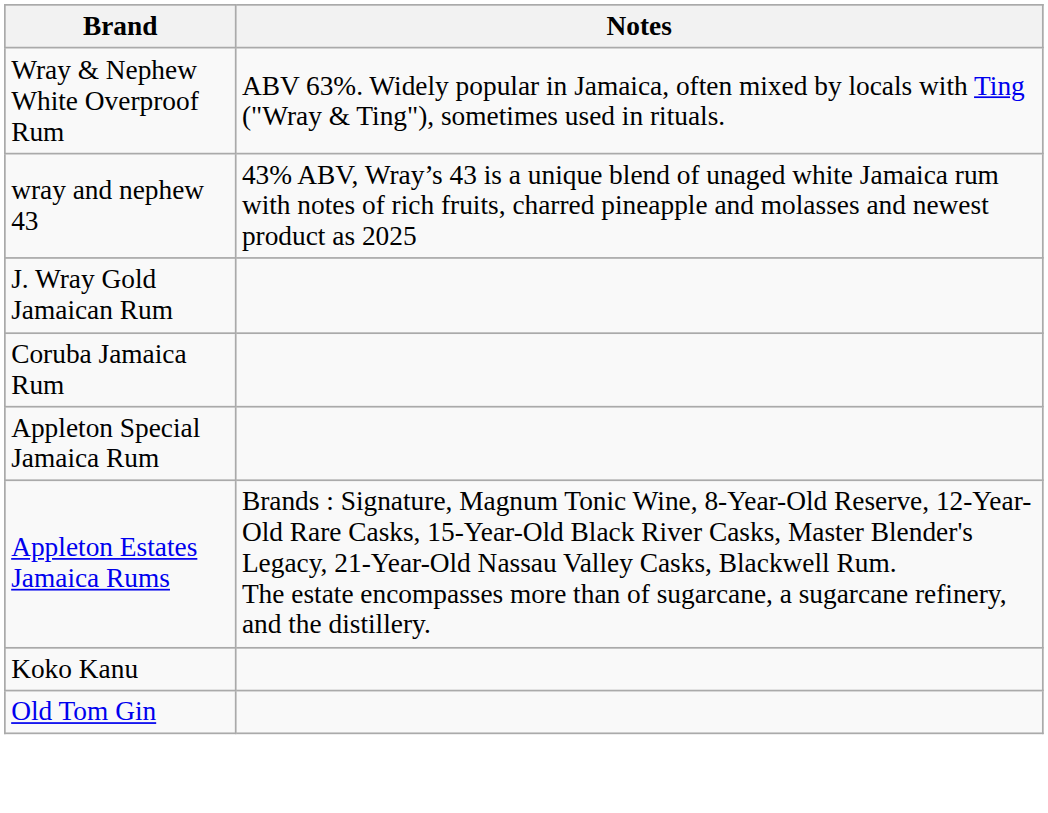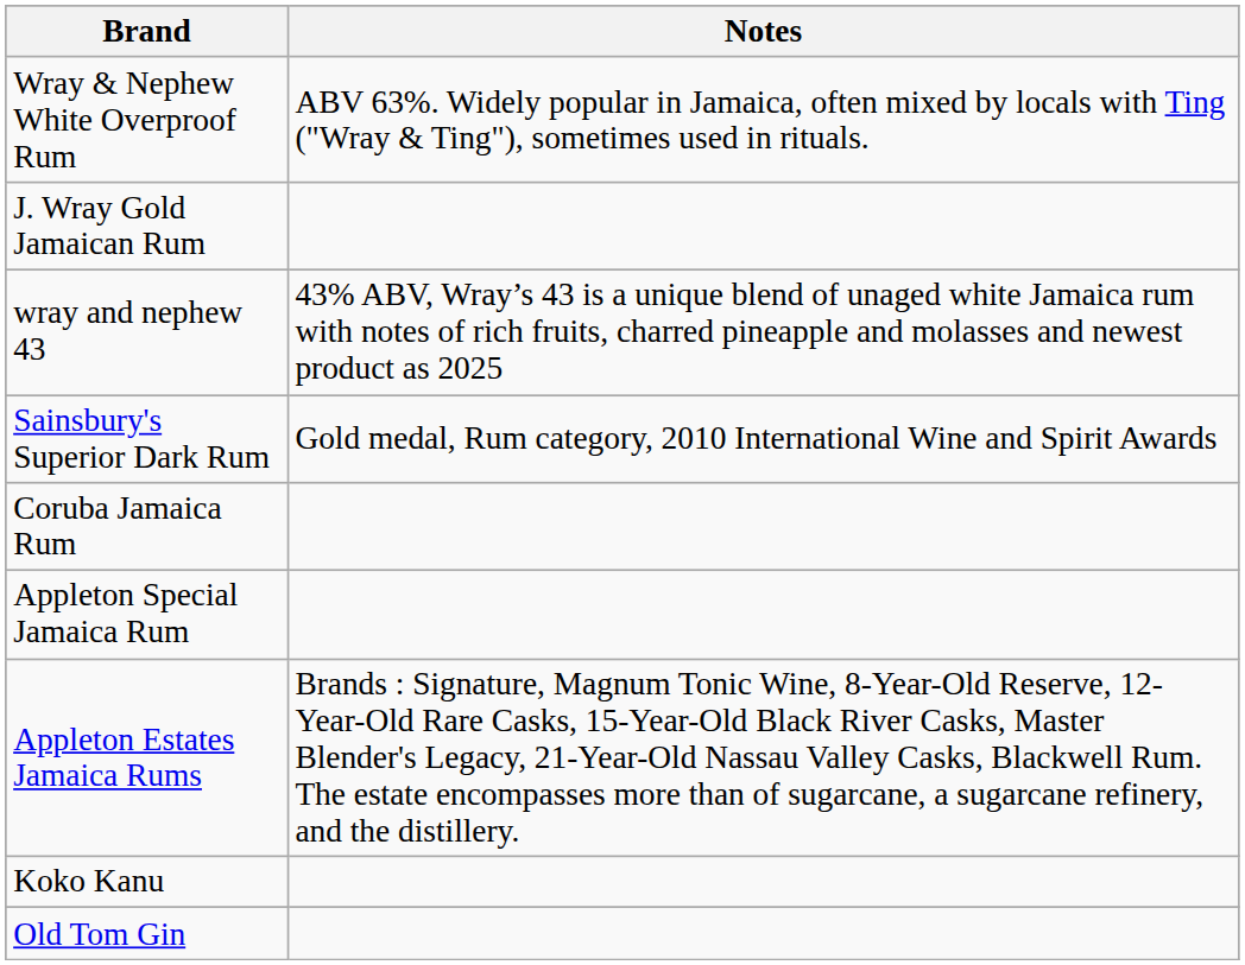rows swapped: wray and nephew 43 <-> J. Wray Gold Jamaican Rum
+ row: Sainsbury's Superior Dark Rum | Gold medal, Rum category, 2010 International Wine and Spirit Awards
